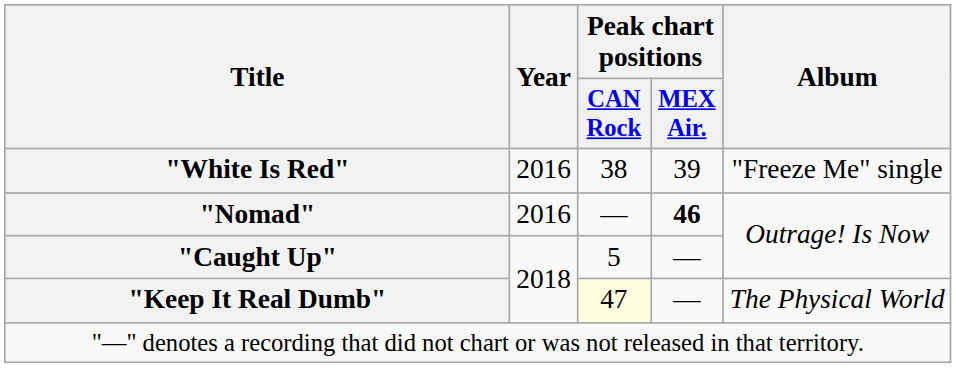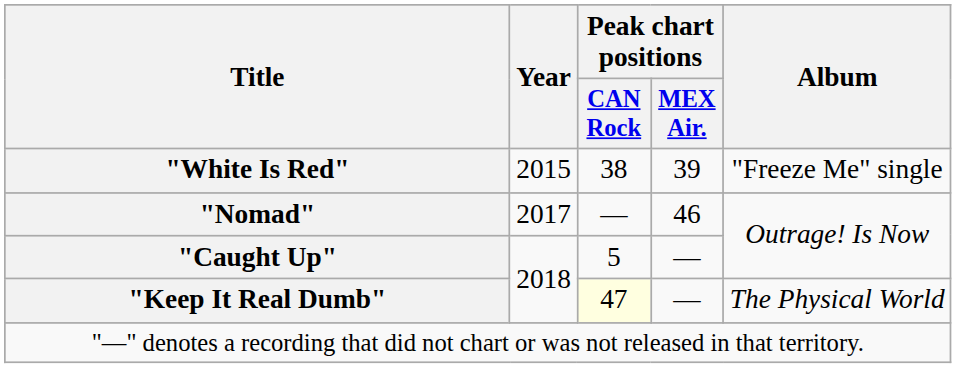"White Is Red" | Year: 2016 -> 2015
"Nomad" | Year: 2016 -> 2017
"Nomad" | Peak chart positions / MEX Air.: bold -> normal
